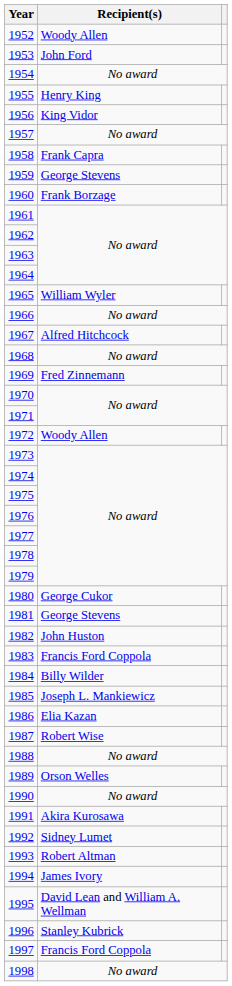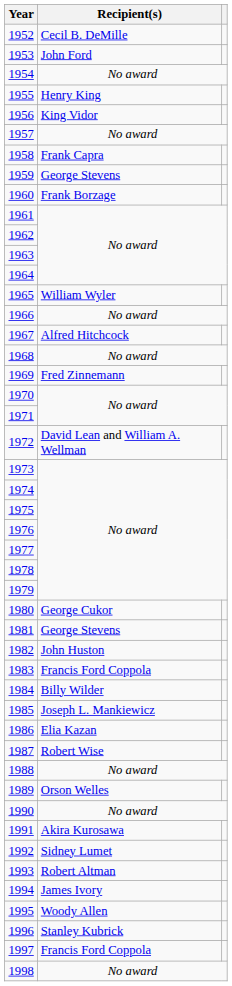1952 | Recipient(s): Woody Allen -> Cecil B. DeMille
1972 | Recipient(s): Woody Allen -> David Lean and William A. Wellman
1995 | Recipient(s): David Lean and William A. Wellman -> Woody Allen
